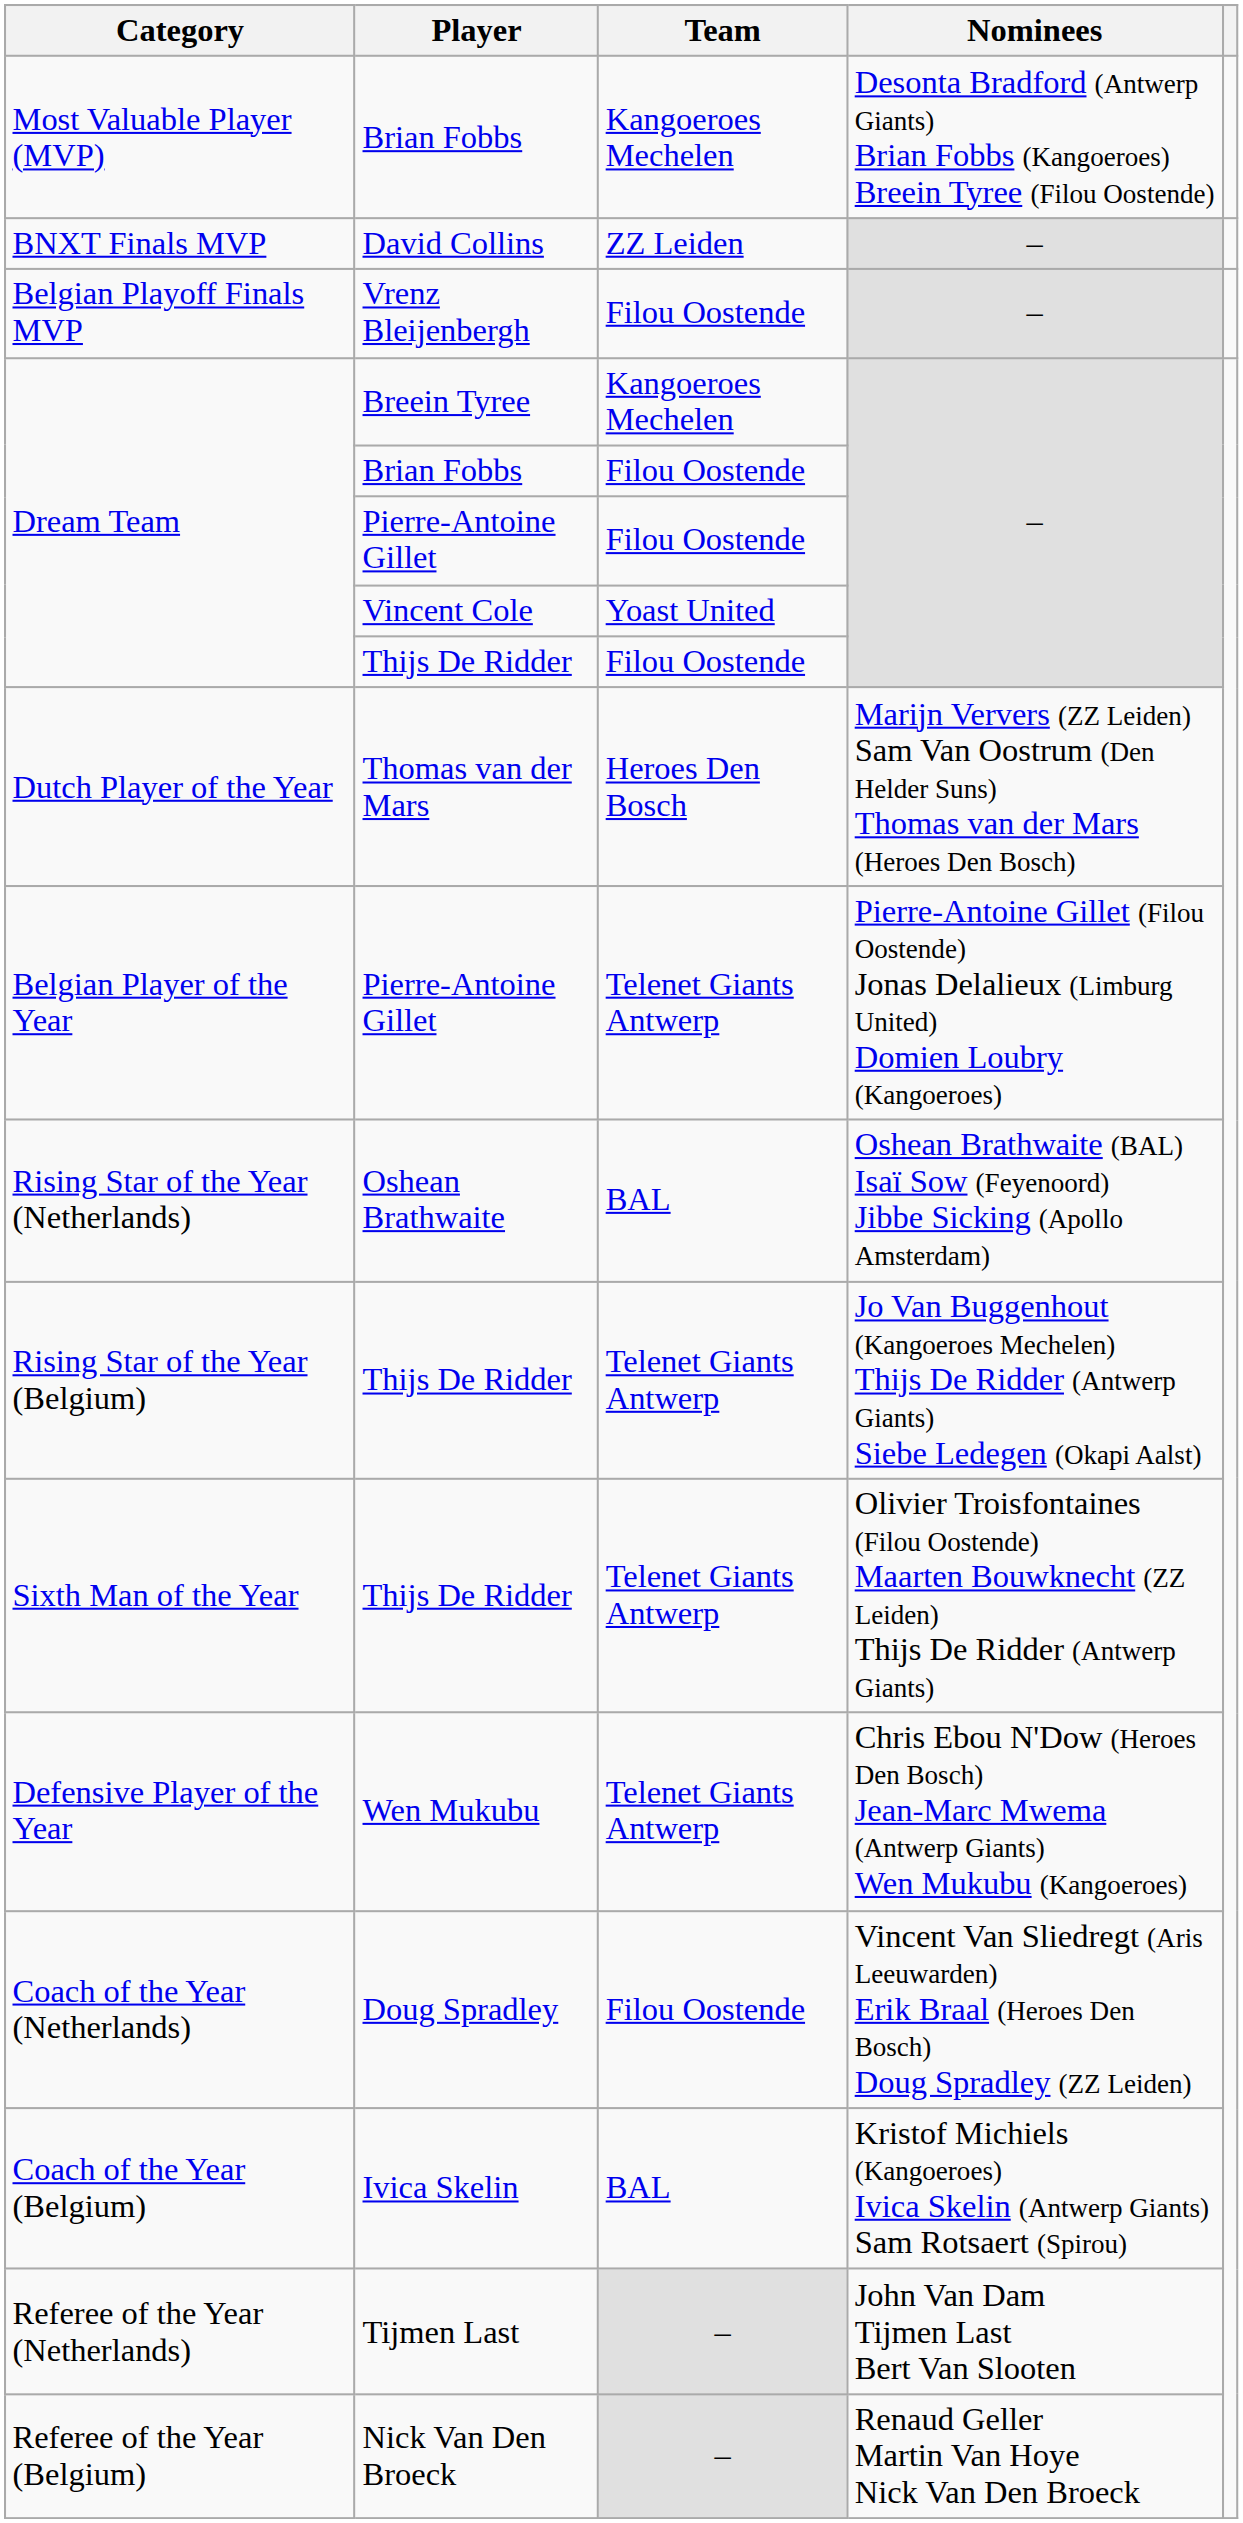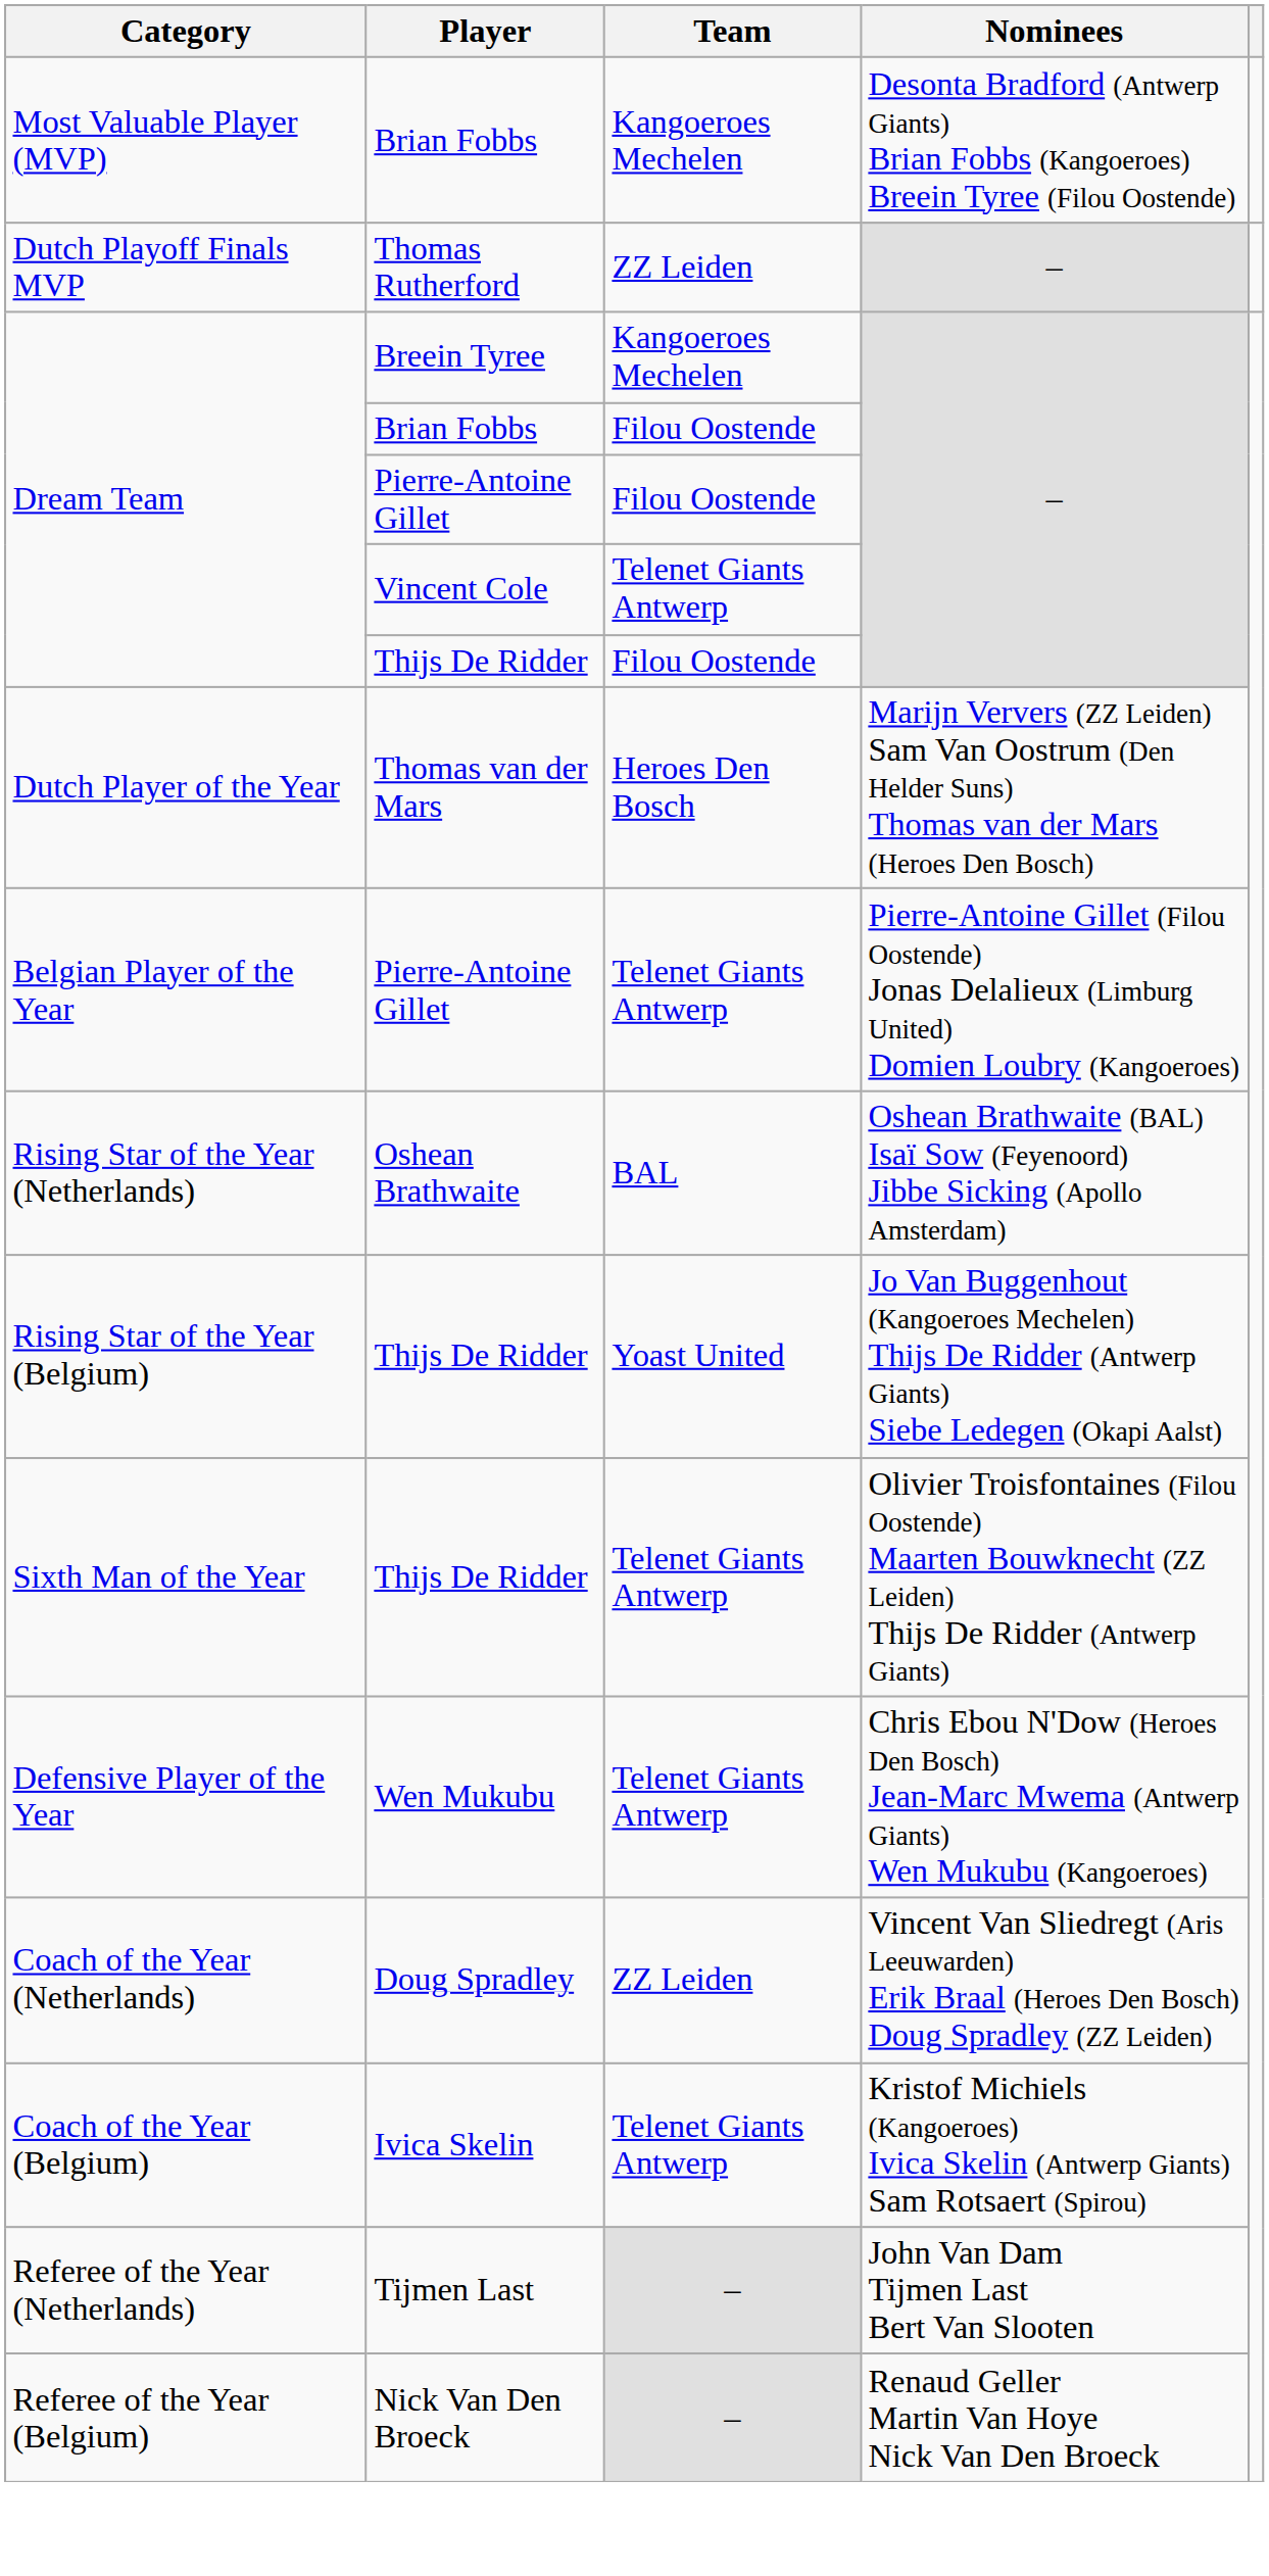- row: BNXT Finals MVP | David Collins | ZZ Leiden | –
- row: Belgian Playoff Finals MVP | Vrenz Bleijenbergh | Filou Oostende | –
+ row: Dutch Playoff Finals MVP | Thomas Rutherford | ZZ Leiden | –
Dream Team / Vincent Cole | Team: Yoast United -> Telenet Giants Antwerp
Rising Star of the Year (Belgium) | Team: Telenet Giants Antwerp -> Yoast United
Coach of the Year (Netherlands) | Team: Filou Oostende -> ZZ Leiden
Coach of the Year (Belgium) | Team: BAL -> Telenet Giants Antwerp
